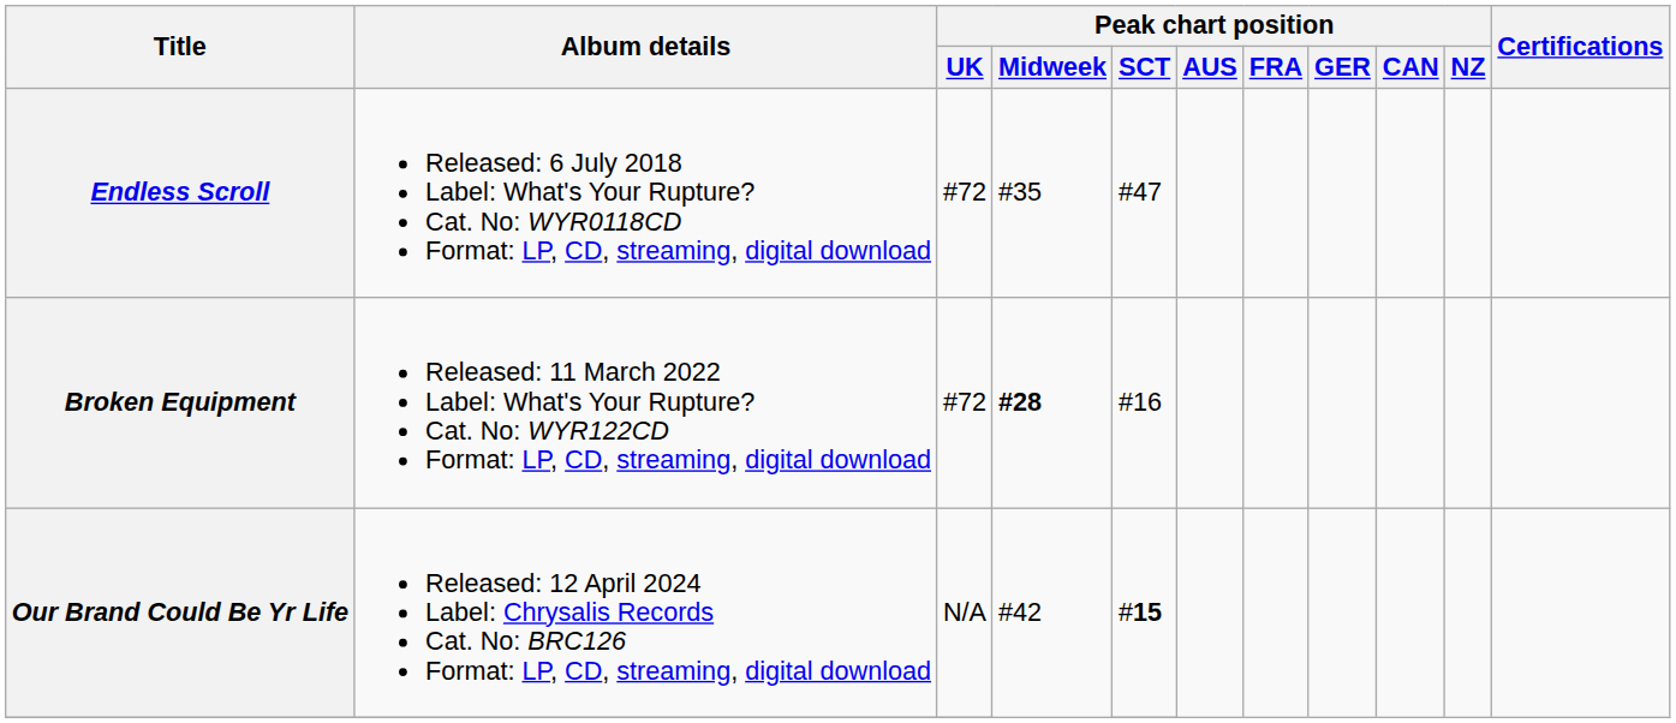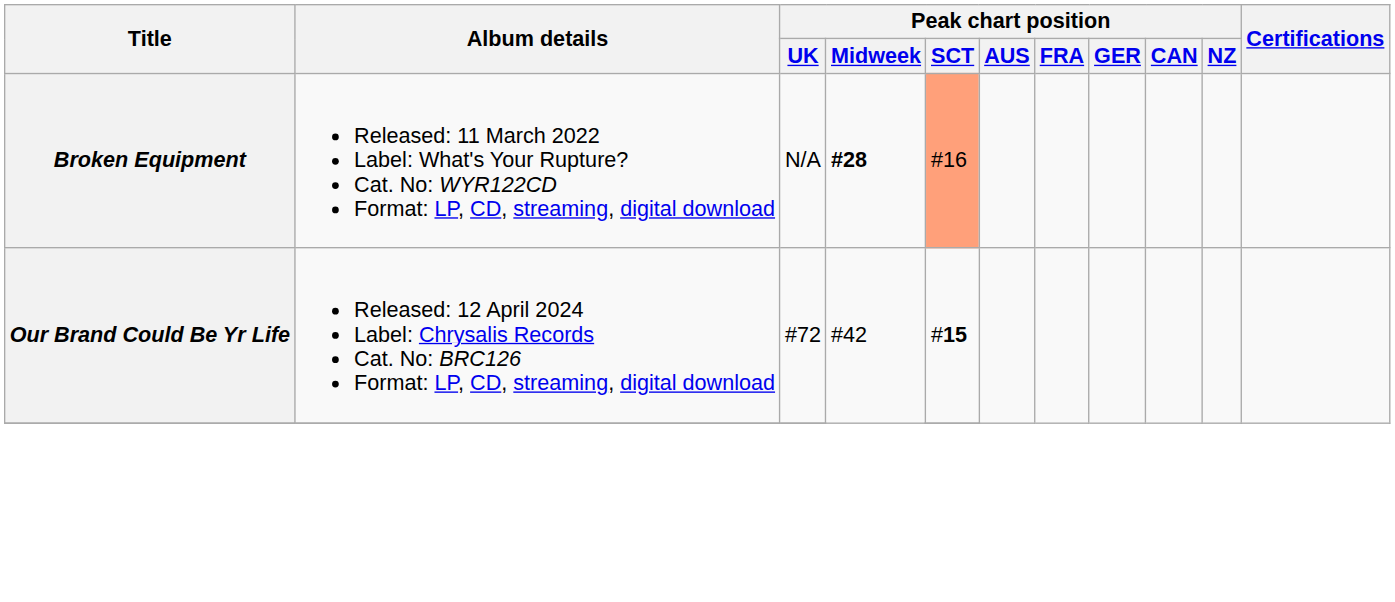- row: Endless Scroll | Released: 6 July 2018 Label: What's Your Rupture? Cat. No: WYR0118CD Format: LP, CD, streaming, digital download | #72 | #35 | #47
Broken Equipment | Peak chart position / UK: #72 -> N/A
Broken Equipment | Peak chart position / SCT: no background -> lightsalmon background
Our Brand Could Be Yr Life | Peak chart position / UK: N/A -> #72
